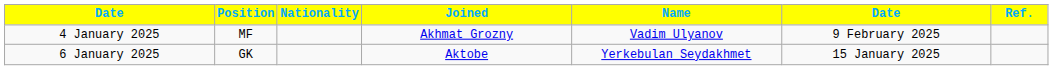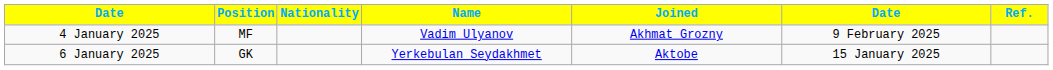columns swapped: Name <-> Joined
